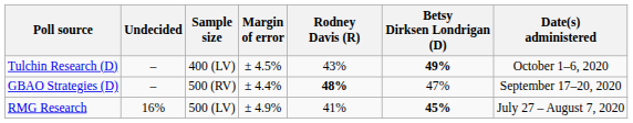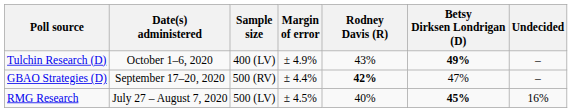columns swapped: Date(s) administered <-> Undecided
Tulchin Research (D) | Margin of error: ± 4.5% -> ± 4.9%
GBAO Strategies (D) | Rodney Davis (R): 48% -> 42%
RMG Research | Margin of error: ± 4.9% -> ± 4.5%
RMG Research | Rodney Davis (R): 41% -> 40%
